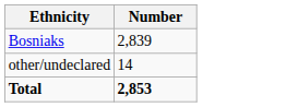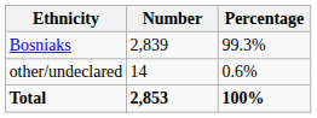+ column: Percentage | 99.3% | 0.6% | 100%
